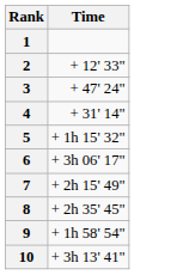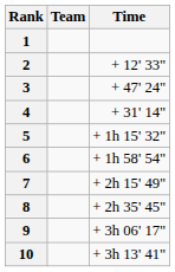+ column: Team
6 | Time: + 3h 06' 17" -> + 1h 58' 54"
9 | Time: + 1h 58' 54" -> + 3h 06' 17"
